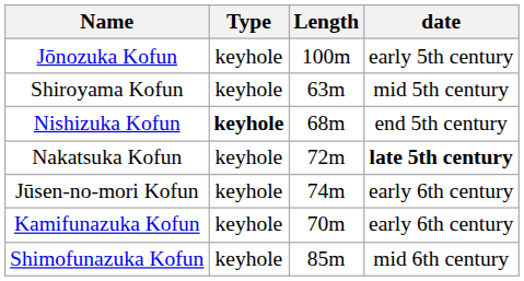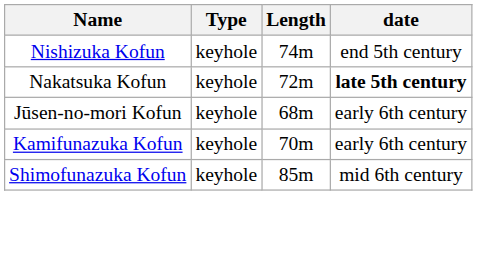- row: Jōnozuka Kofun | keyhole | 100m | early 5th century
- row: Shiroyama Kofun | keyhole | 63m | mid 5th century
Nishizuka Kofun | Type: bold -> normal
Nishizuka Kofun | Length: 68m -> 74m
Jūsen-no-mori Kofun | Length: 74m -> 68m
